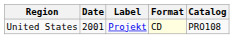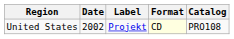United States | Date: 2001 -> 2002
